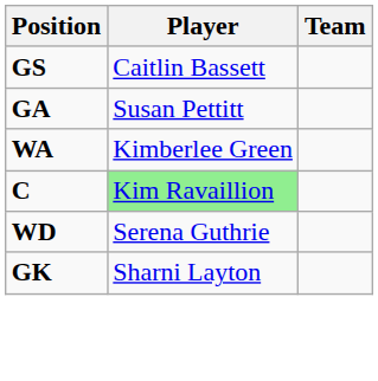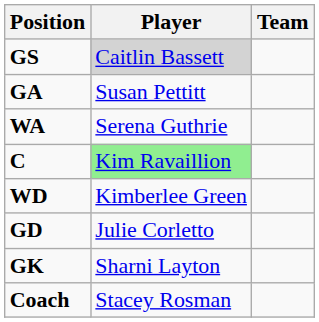GS | Player: no background -> lightgrey background
WA | Player: Kimberlee Green -> Serena Guthrie
WD | Player: Serena Guthrie -> Kimberlee Green
+ row: GD | Julie Corletto
+ row: Coach | Stacey Rosman
